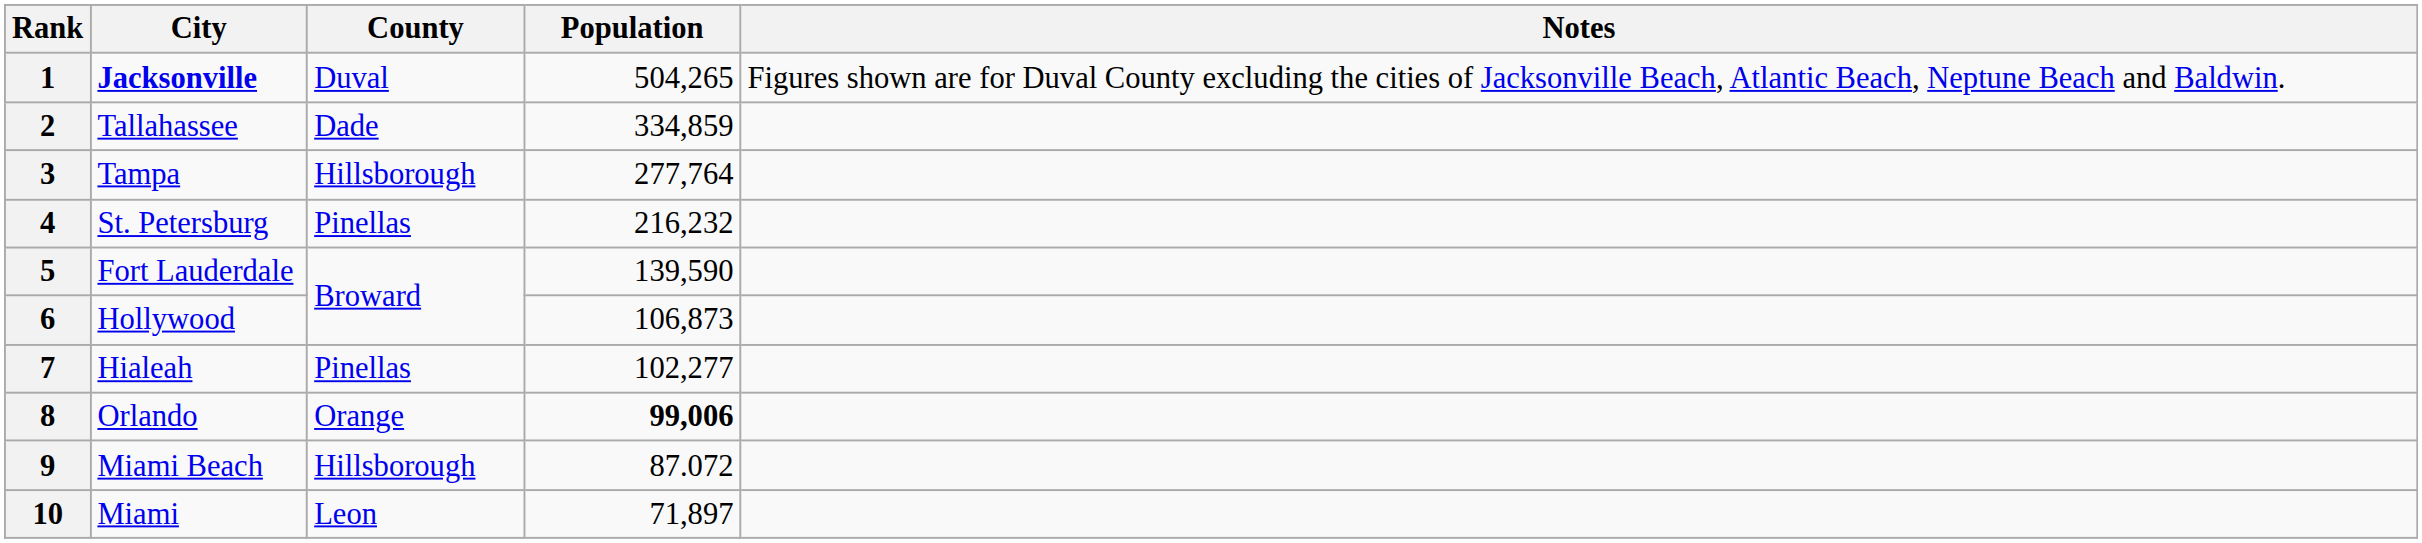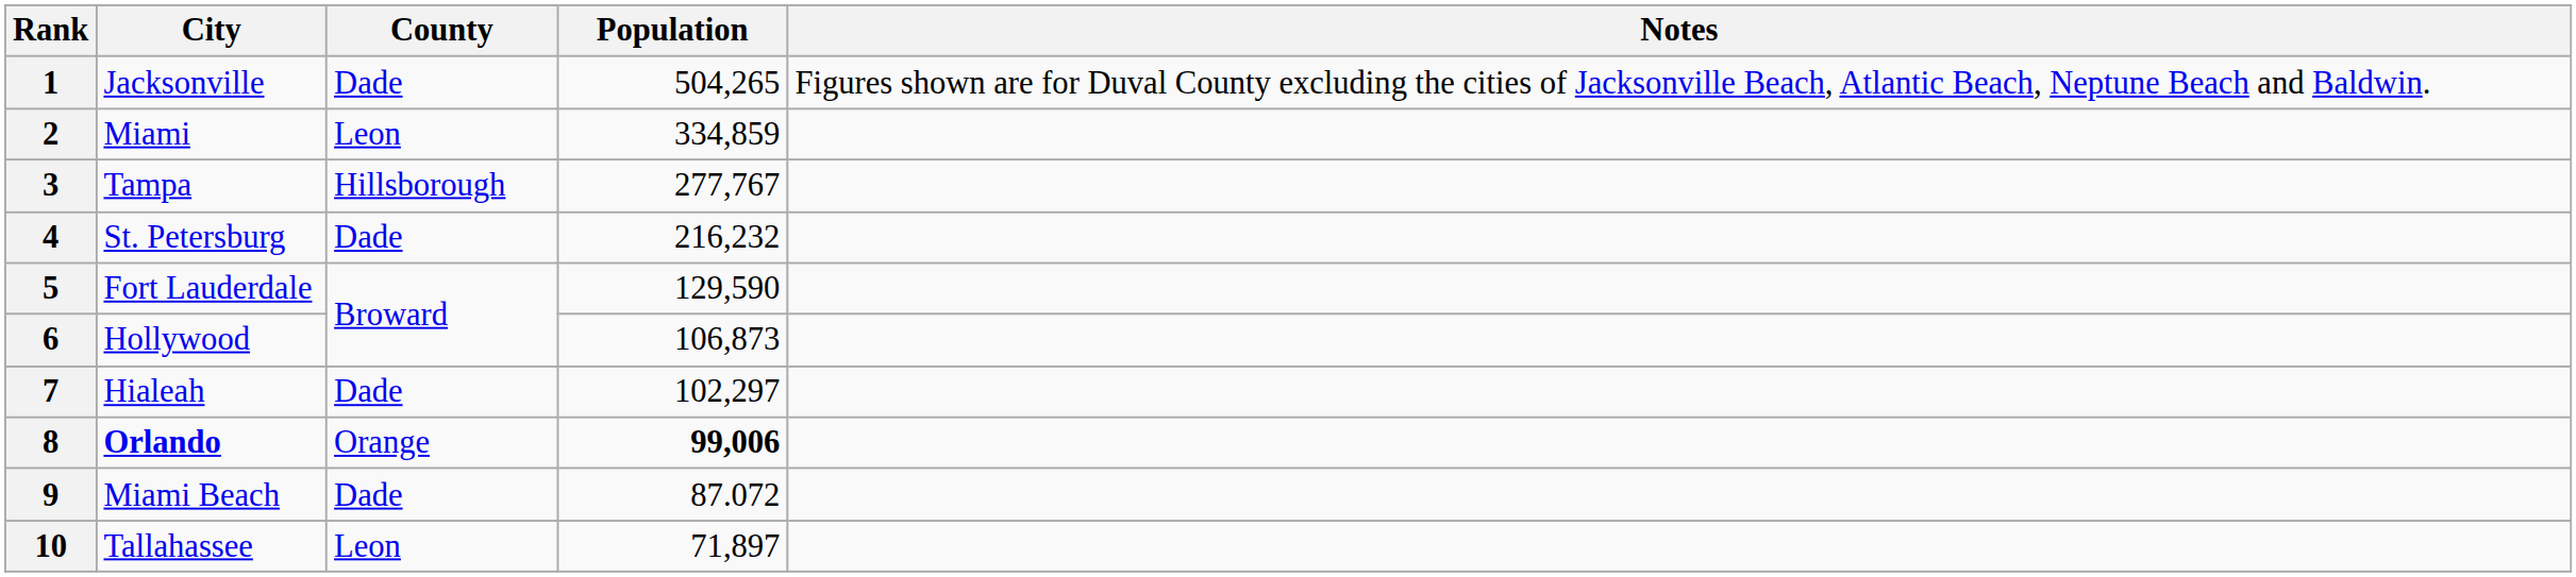1 | City: bold -> normal
1 | County: Duval -> Dade
2 | City: Tallahassee -> Miami
2 | County: Dade -> Leon
3 | Population: 277,764 -> 277,767
4 | County: Pinellas -> Dade
5 | Population: 139,590 -> 129,590
7 | County: Pinellas -> Dade
7 | Population: 102,277 -> 102,297
8 | City: normal -> bold
9 | County: Hillsborough -> Dade
10 | City: Miami -> Tallahassee
